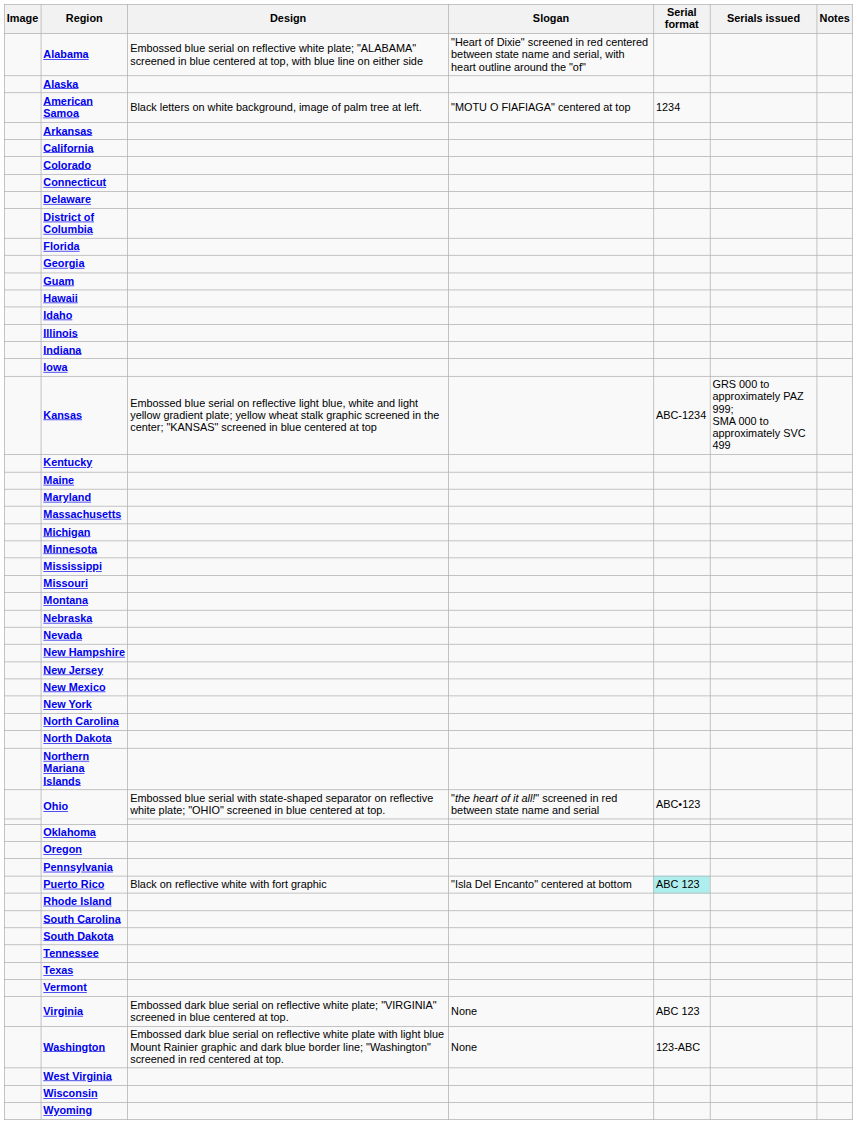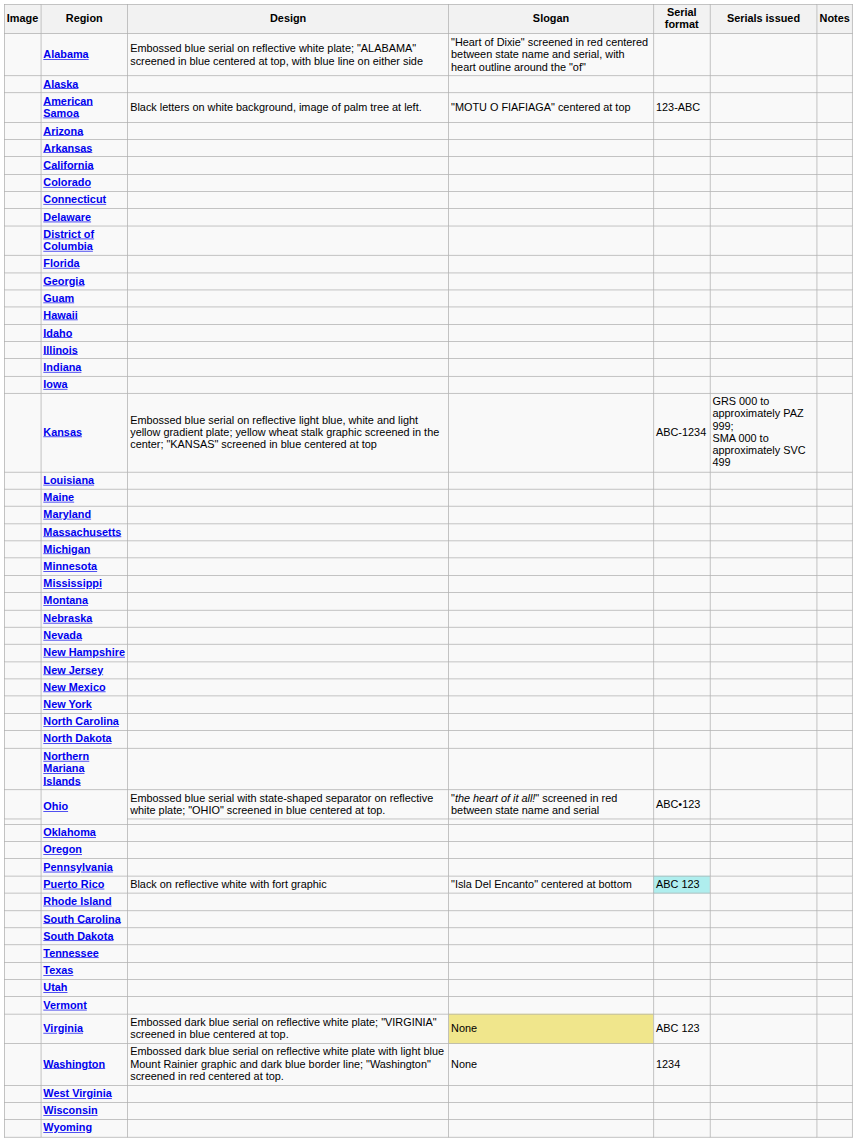American Samoa | Serial format: 1234 -> 123-ABC
+ row: Arizona
- row: Kentucky
+ row: Louisiana
- row: Missouri
+ row: Utah
Virginia | Slogan: no background -> khaki background
Washington | Serial format: 123-ABC -> 1234
